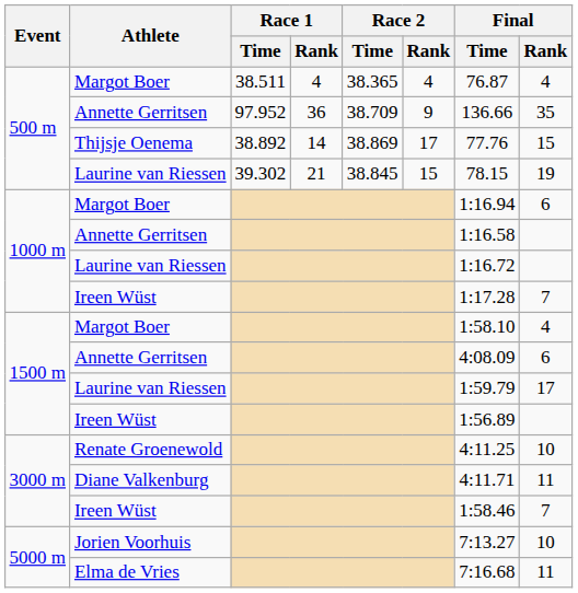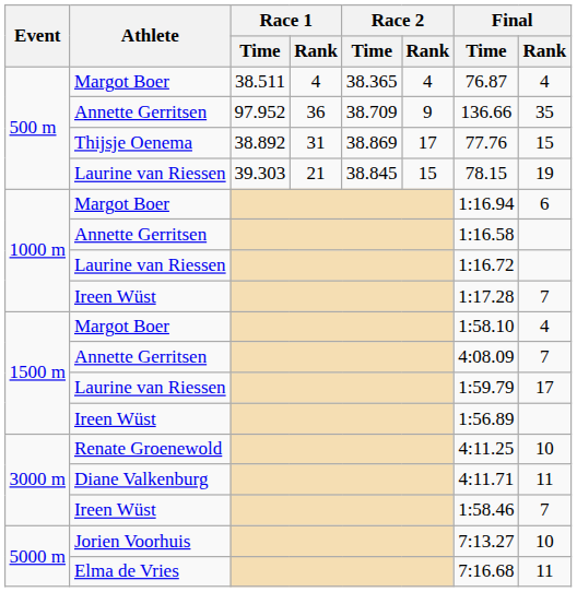Thijsje Oenema | Race 1 / Rank: 14 -> 31
500 m / Laurine van Riessen | Race 1 / Time: 39.302 -> 39.303
1500 m / Annette Gerritsen | Final / Rank: 6 -> 7
